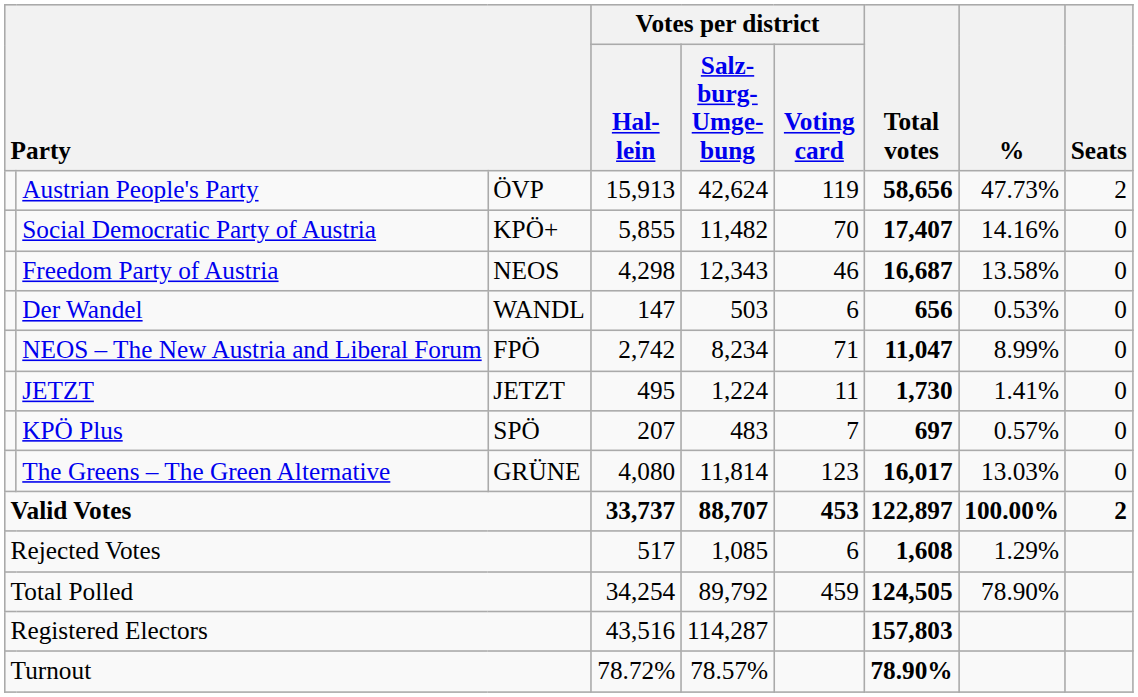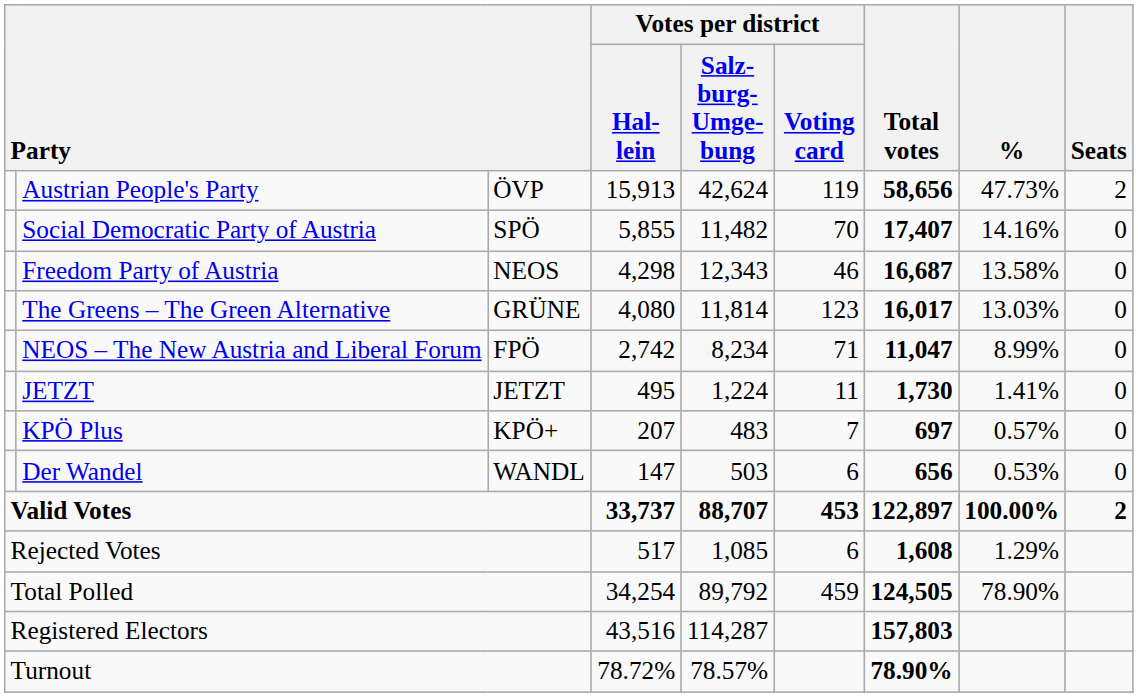Social Democratic Party of Austria | column 3: KPÖ+ -> SPÖ
rows swapped: The Greens – The Green Alternative <-> Der Wandel
KPÖ Plus | column 3: SPÖ -> KPÖ+
